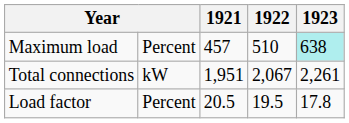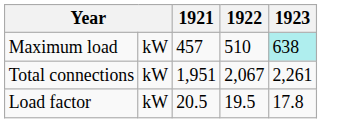Maximum load | column 2: Percent -> kW
Load factor | column 2: Percent -> kW
